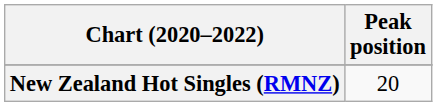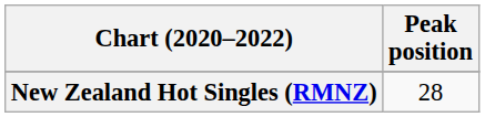New Zealand Hot Singles (RMNZ) | Peak position: 20 -> 28
